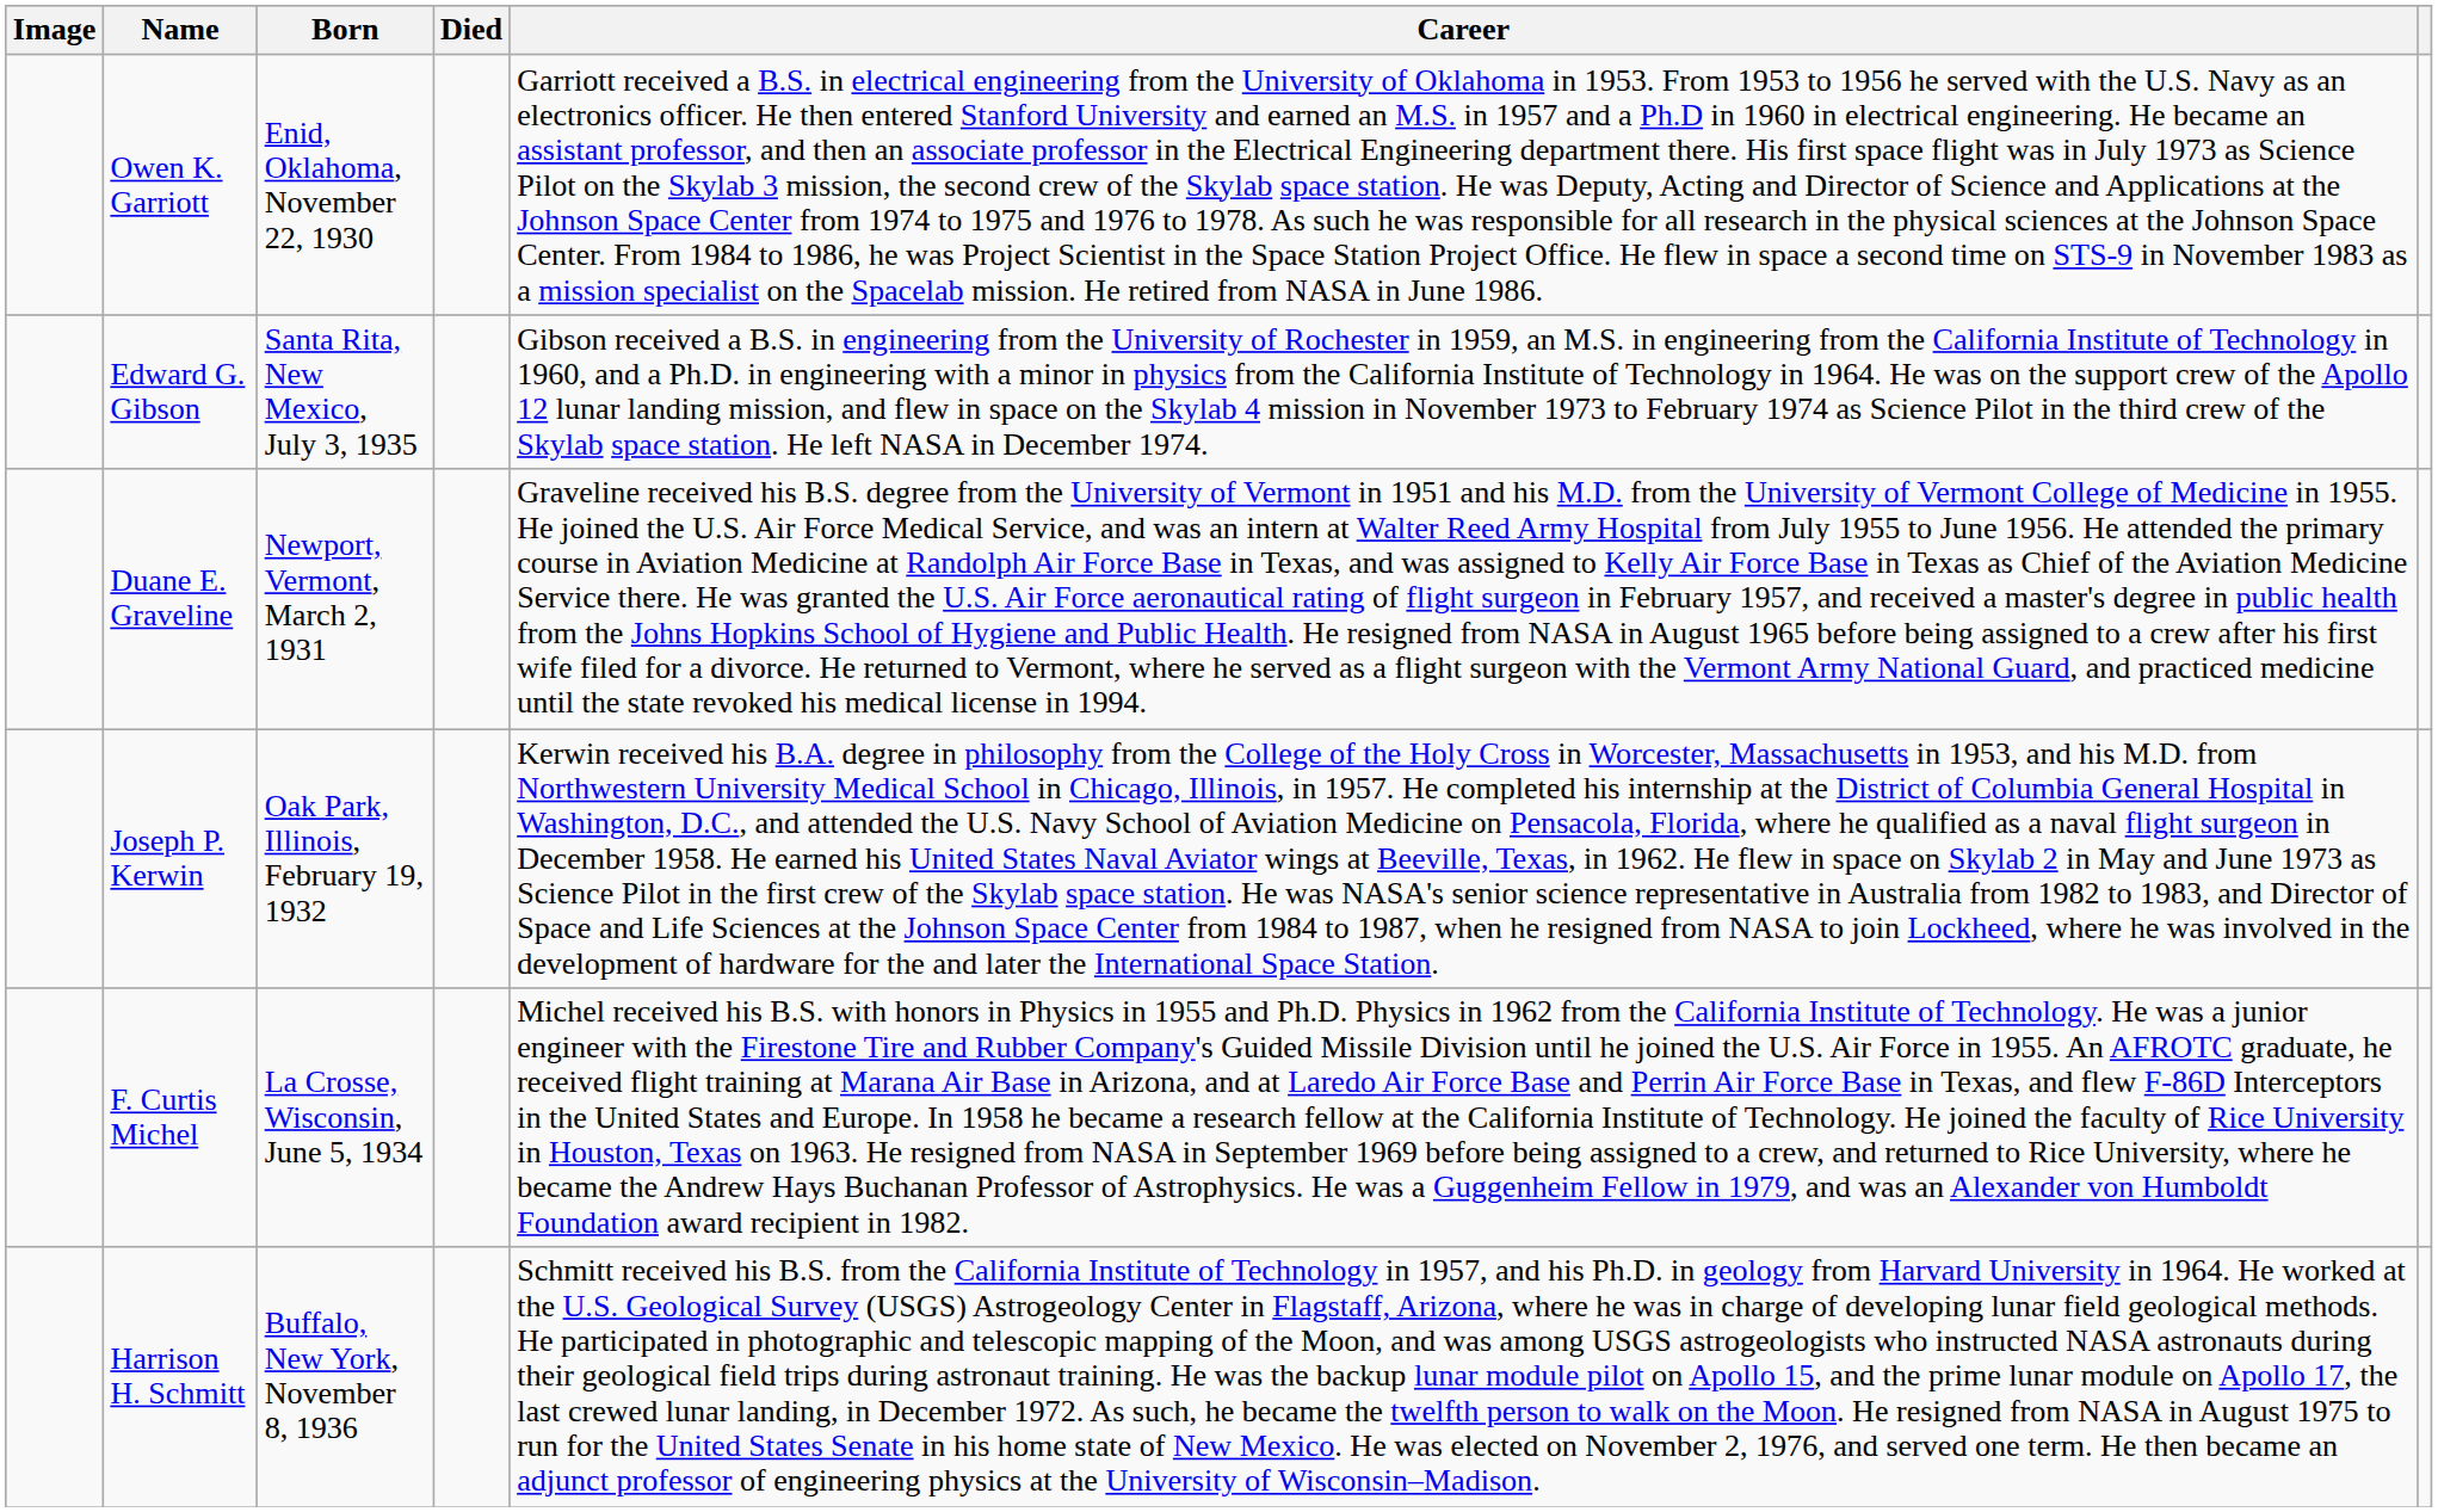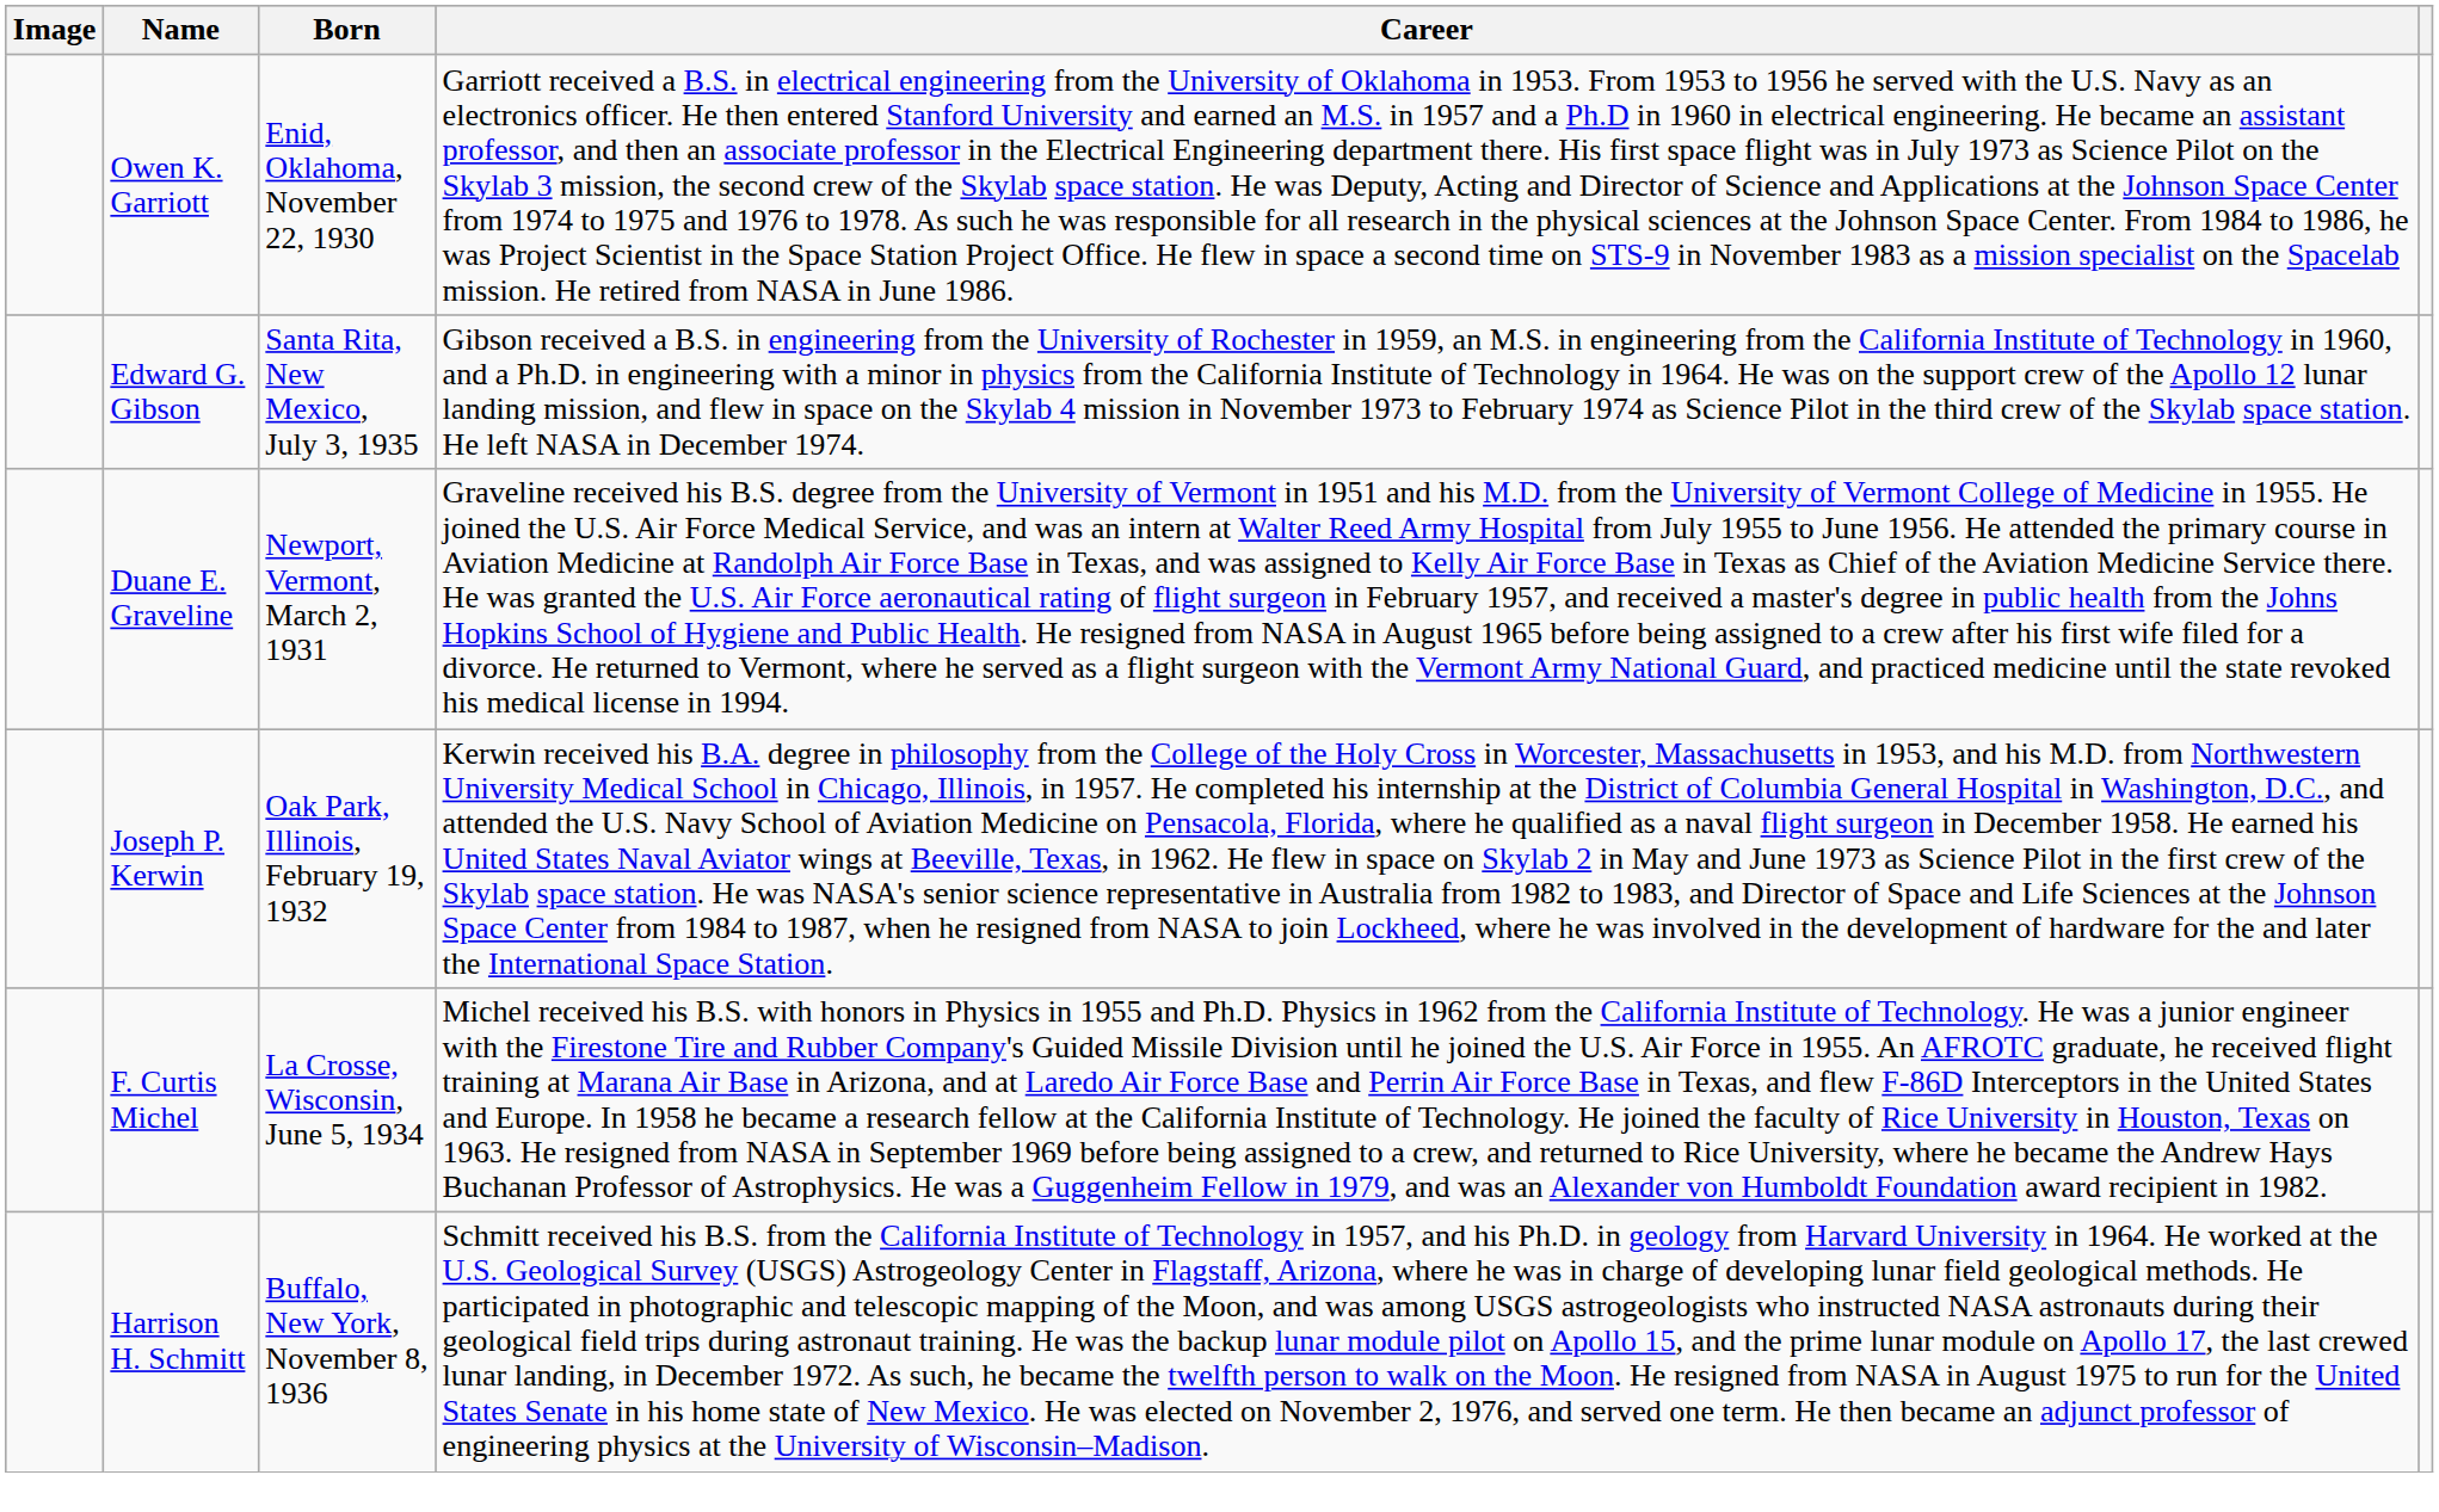- column: Died
